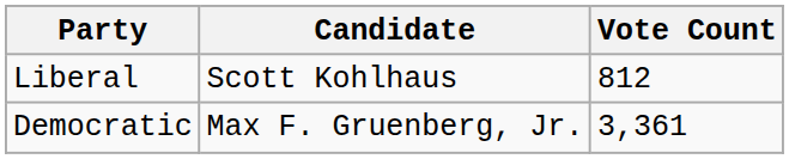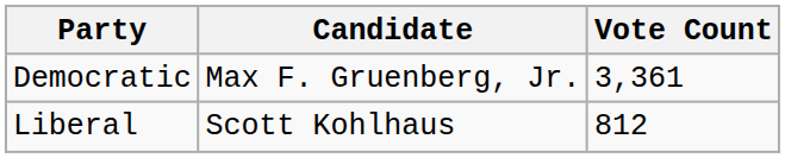rows swapped: Democratic <-> Liberal
